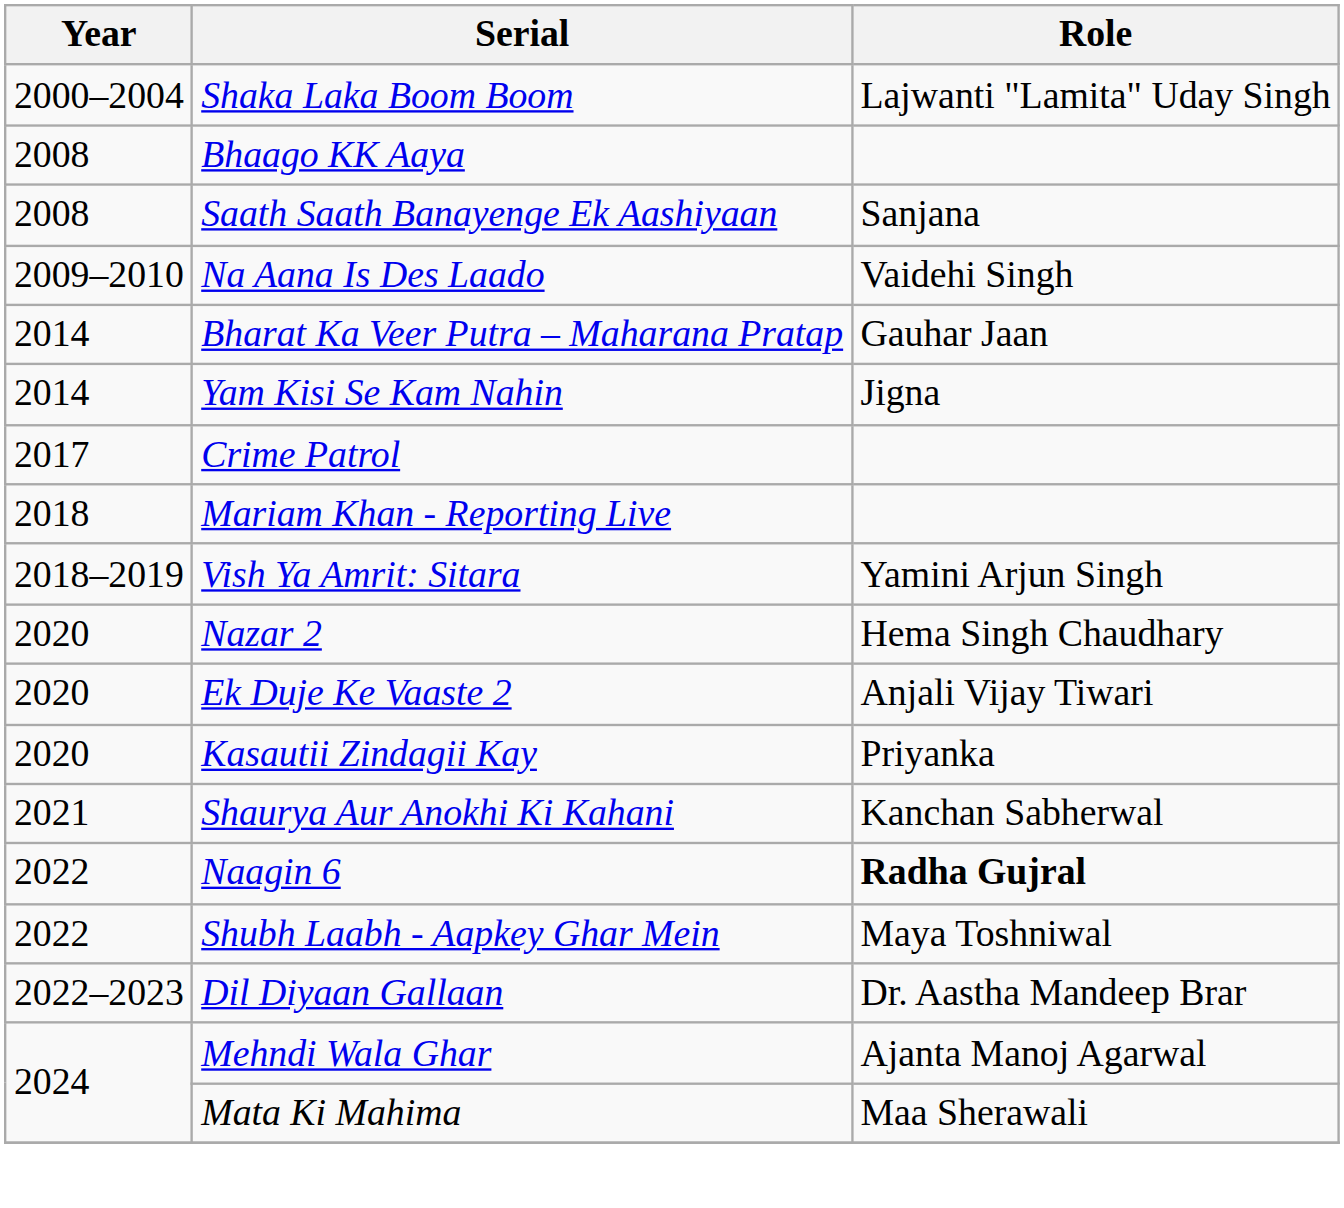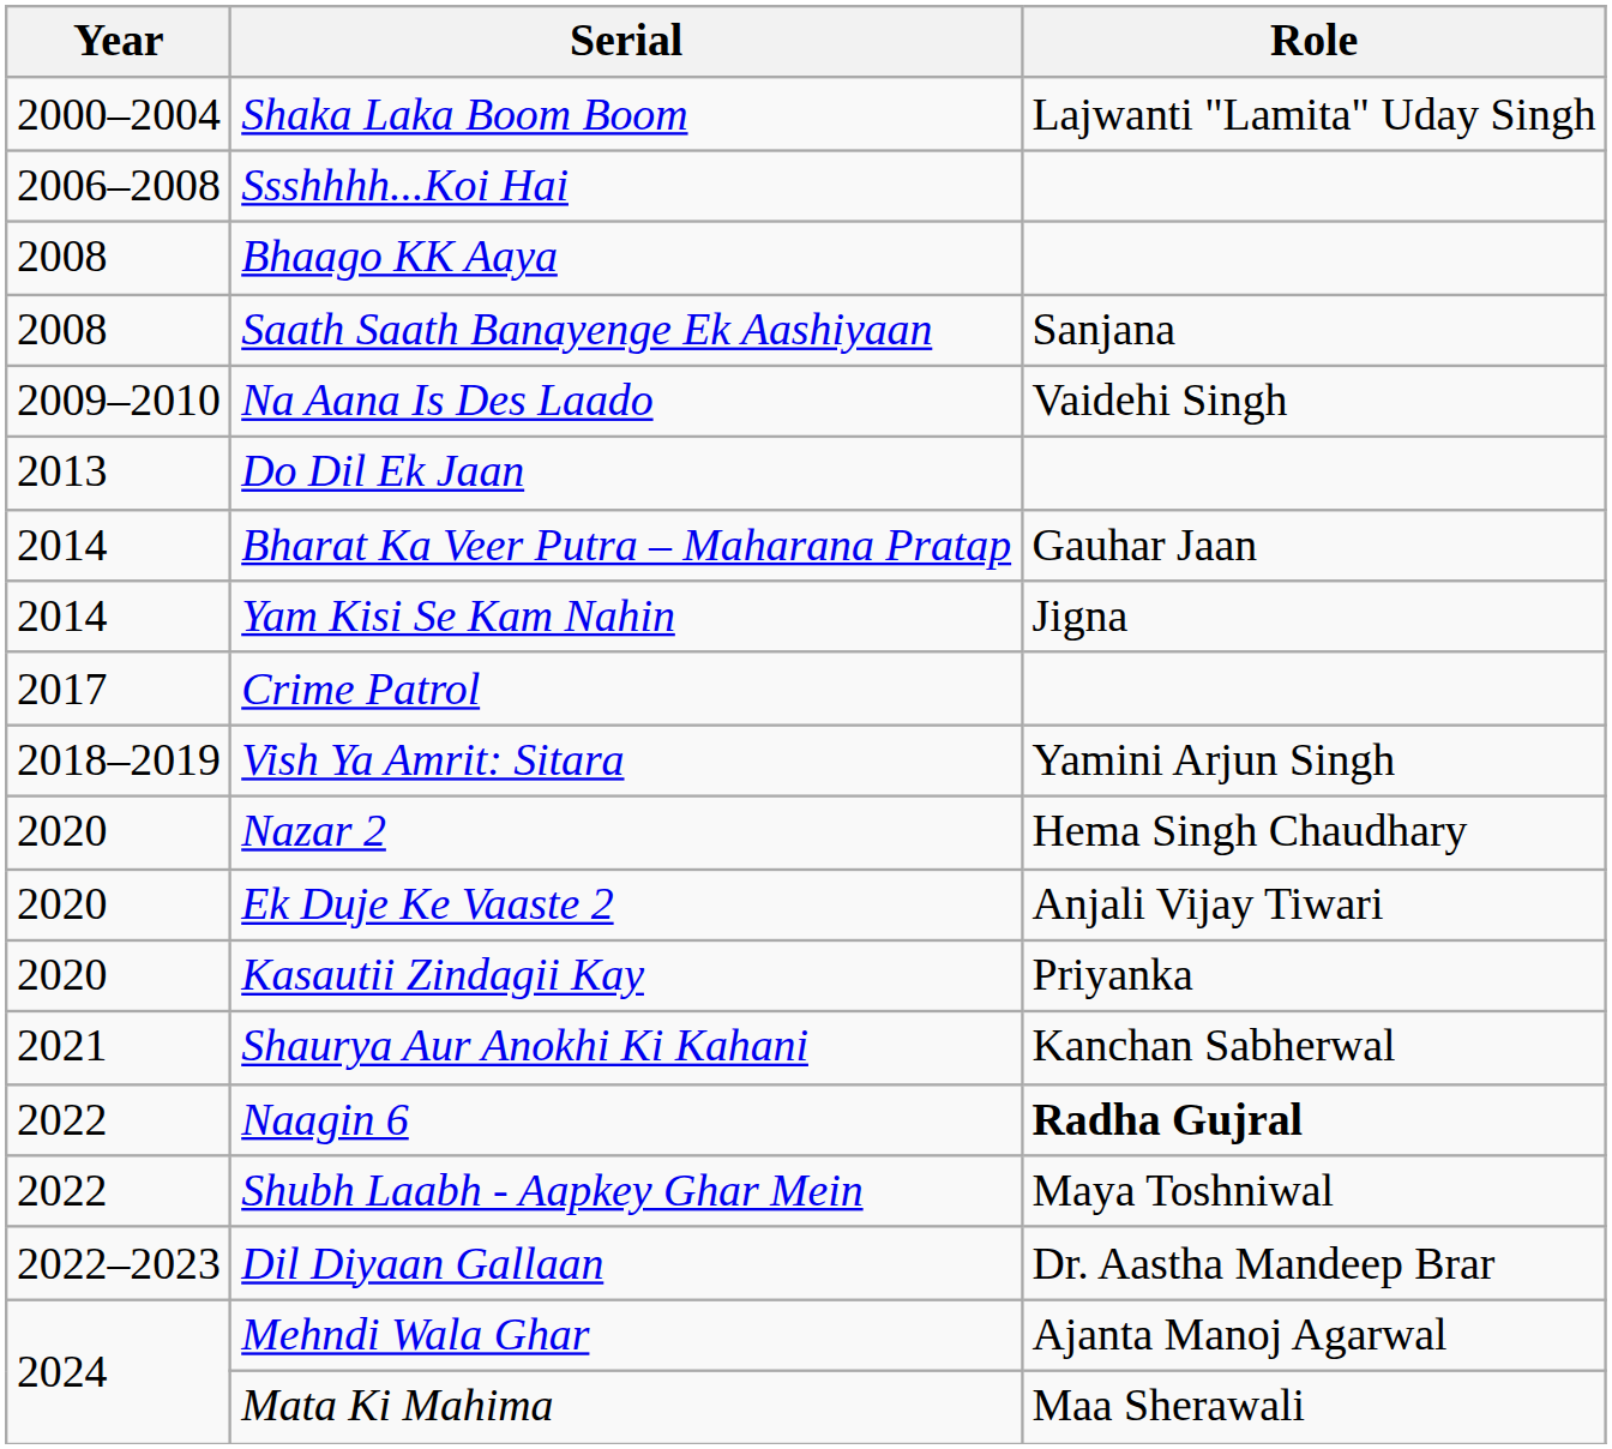+ row: 2006–2008 | Ssshhhh...Koi Hai
+ row: 2013 | Do Dil Ek Jaan
- row: 2018 | Mariam Khan - Reporting Live
